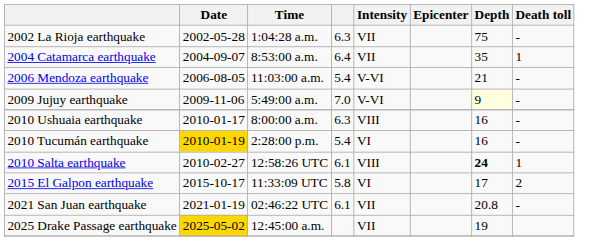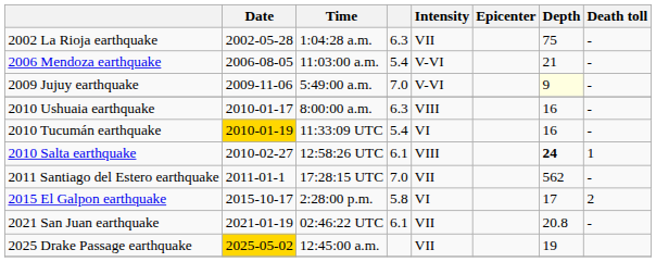- row: 2004 Catamarca earthquake | 2004-09-07 | 8:53:00 a.m. | 6.4 | VII | 35 | 1
2010 Tucumán earthquake | Time: 2:28:00 p.m. -> 11:33:09 UTC
+ row: 2011 Santiago del Estero earthquake | 2011-01-1 | 17:28:15 UTC | 7.0 | VII | 562 | -
2015 El Galpon earthquake | Time: 11:33:09 UTC -> 2:28:00 p.m.
